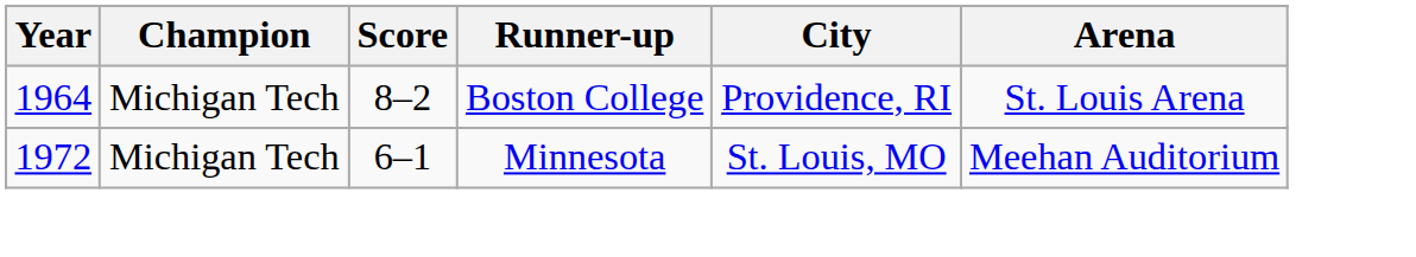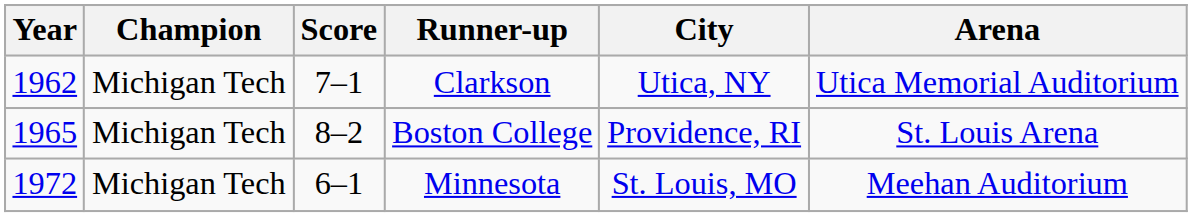+ row: 1962 | Michigan Tech | 7–1 | Clarkson | Utica, NY | Utica Memorial Auditorium
Boston College | Year: 1964 -> 1965
